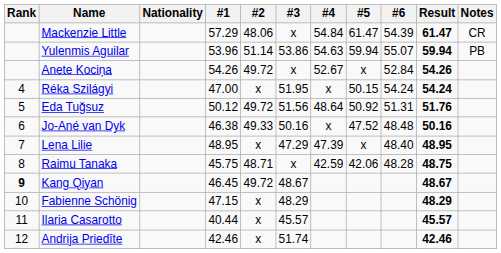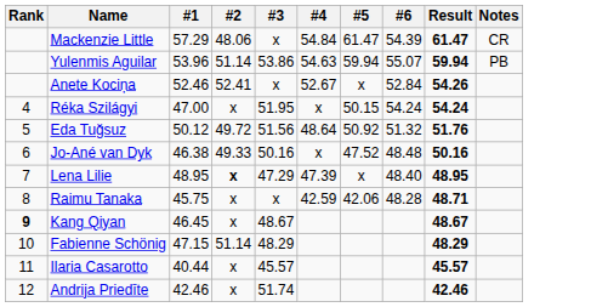- column: Nationality
Anete Kociņa | #1: 54.26 -> 52.46
Anete Kociņa | #2: 49.72 -> 52.41
Eda Tuğsuz | #6: 51.31 -> 51.32
Lena Lilie | #2: normal -> bold
Raimu Tanaka | #2: 48.71 -> x
Raimu Tanaka | Result: 48.75 -> 48.71
Kang Qiyan | #2: 49.72 -> x
Fabienne Schönig | #2: x -> 51.14
